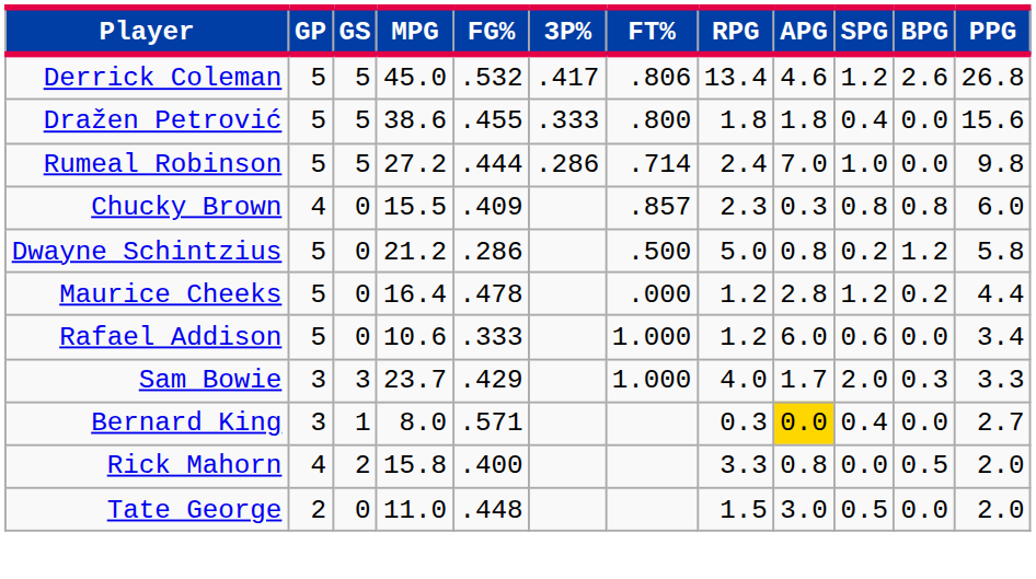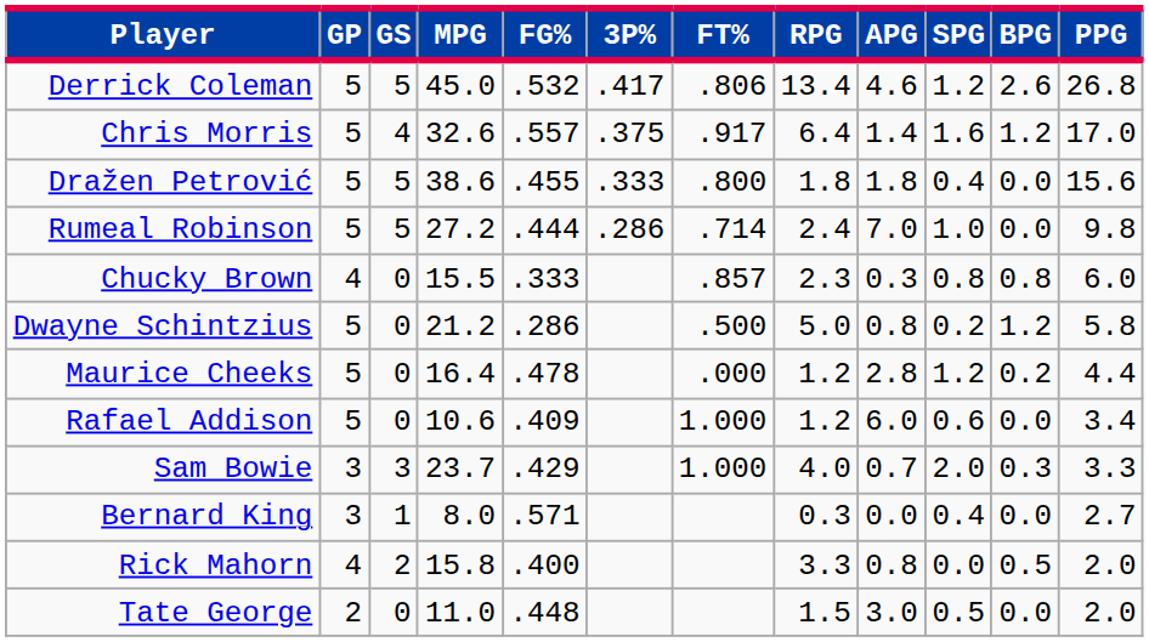+ row: Chris Morris | 5 | 4 | 32.6 | .557 | .375 | .917 | 6.4 | 1.4 | 1.6 | 1.2 | 17.0
Chucky Brown | FG%: .409 -> .333
Rafael Addison | FG%: .333 -> .409
Sam Bowie | APG: 1.7 -> 0.7
Bernard King | APG: gold background -> no background
